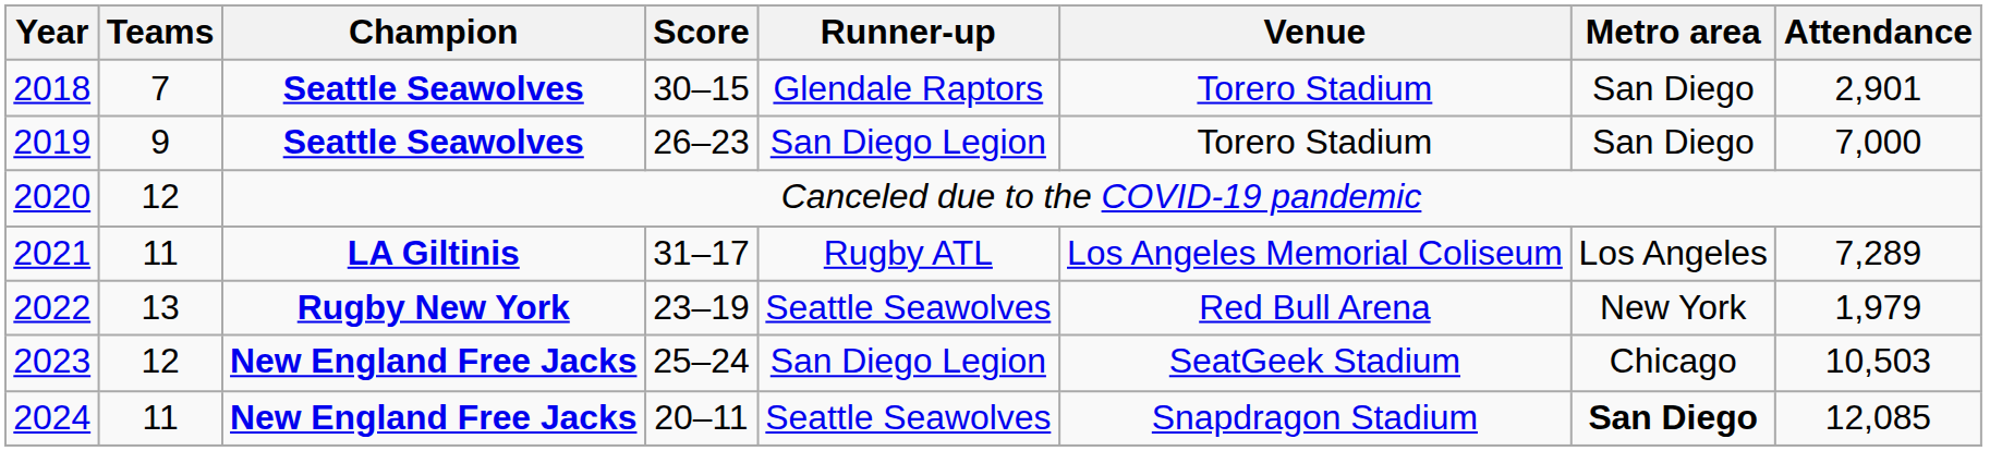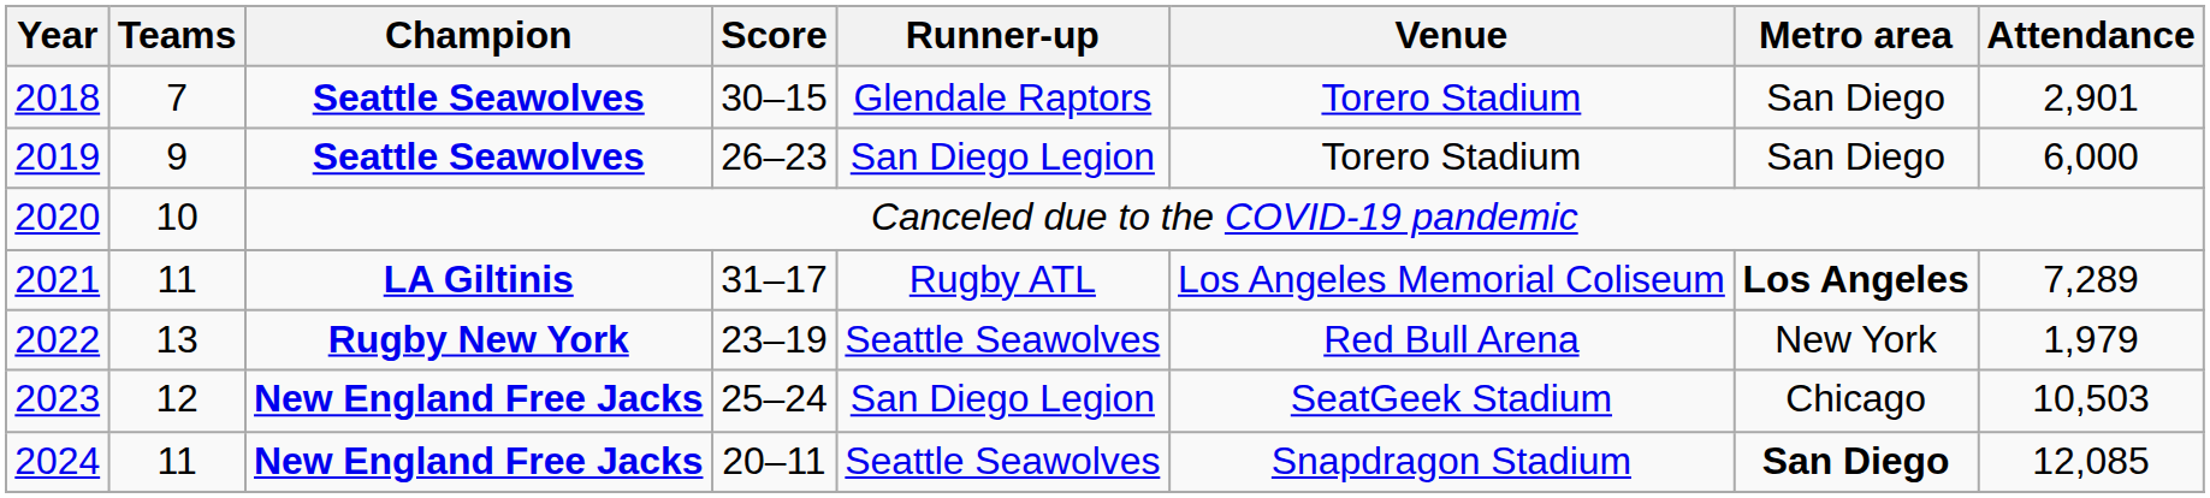2019 | Attendance: 7,000 -> 6,000
2020 | Teams: 12 -> 10
2021 | Metro area: normal -> bold
